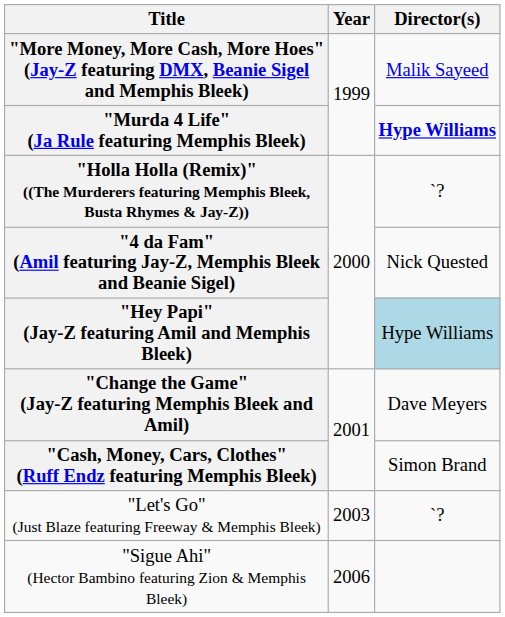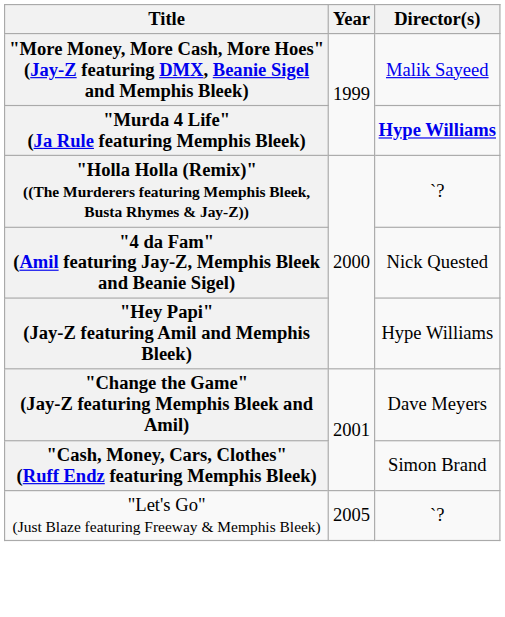"Hey Papi" (Jay-Z featuring Amil and Memphis Bleek) | Director(s): lightblue background -> no background
"Let's Go" (Just Blaze featuring Freeway & Memphis Bleek) | Year: 2003 -> 2005
- row: "Sigue Ahi" (Hector Bambino featuring Zion & Memphis Bleek) | 2006
